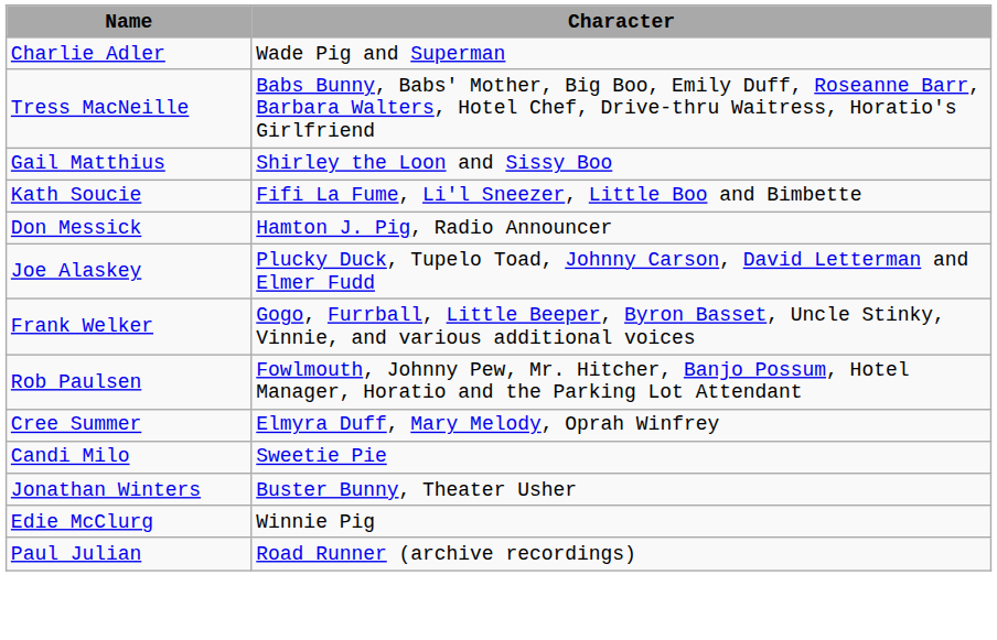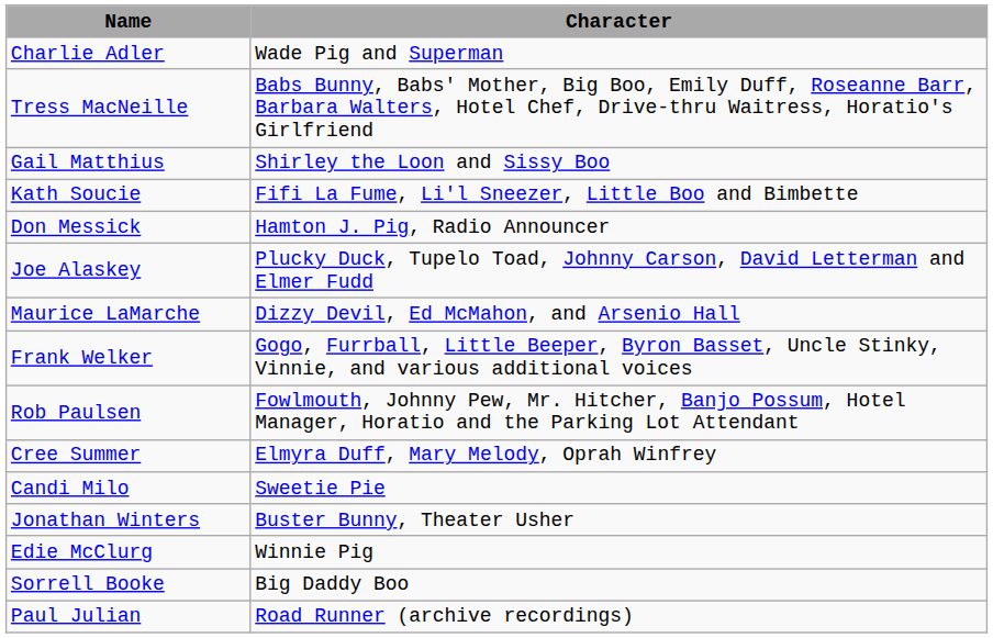+ row: Maurice LaMarche | Dizzy Devil, Ed McMahon, and Arsenio Hall
+ row: Sorrell Booke | Big Daddy Boo
